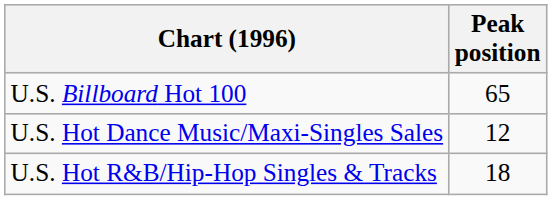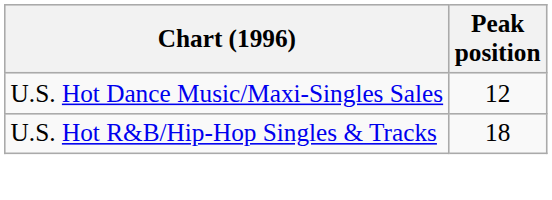- row: U.S. Billboard Hot 100 | 65
